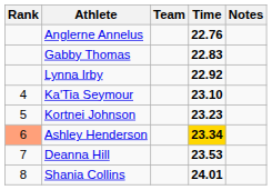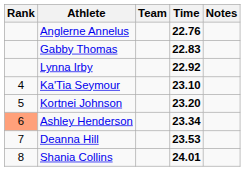Kortnei Johnson | Time: 23.23 -> 23.20
Ashley Henderson | Time: gold background -> no background
